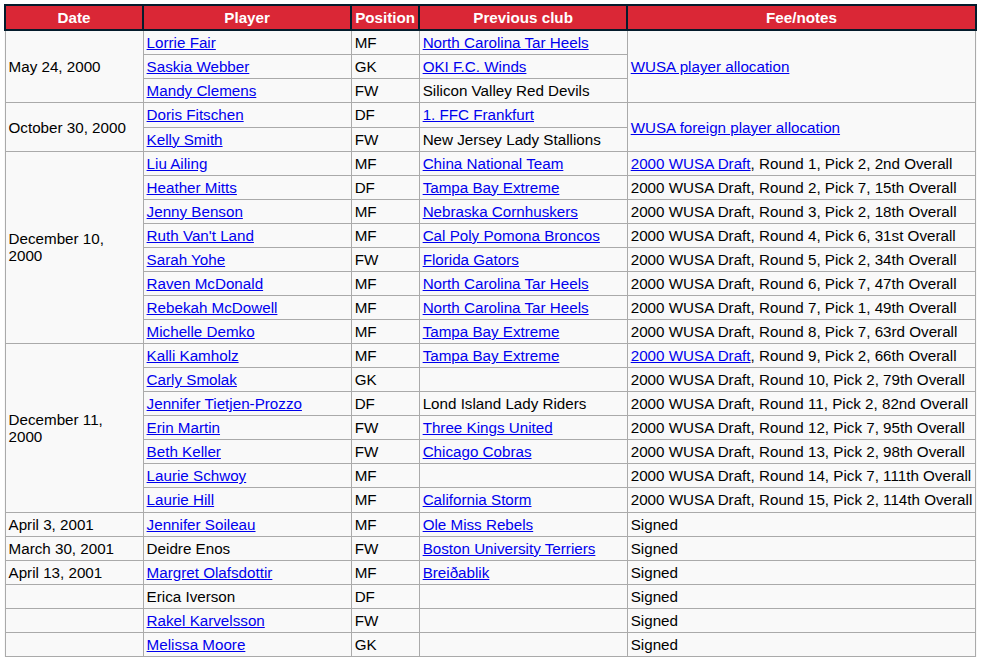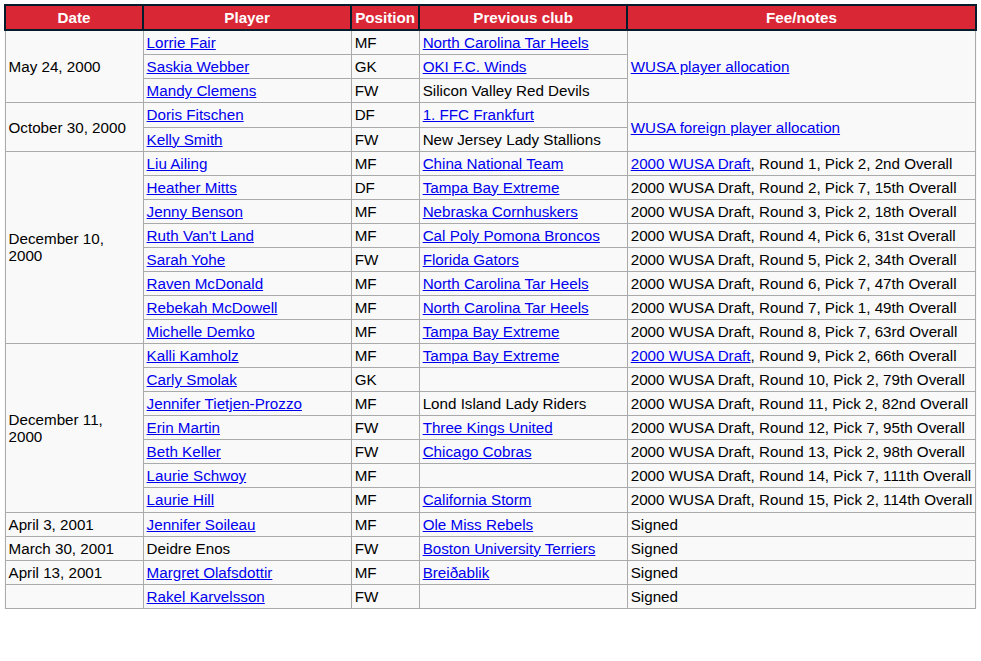Jennifer Tietjen-Prozzo | Position: DF -> MF
- row: Erica Iverson | DF | Signed
- row: Melissa Moore | GK | Signed
